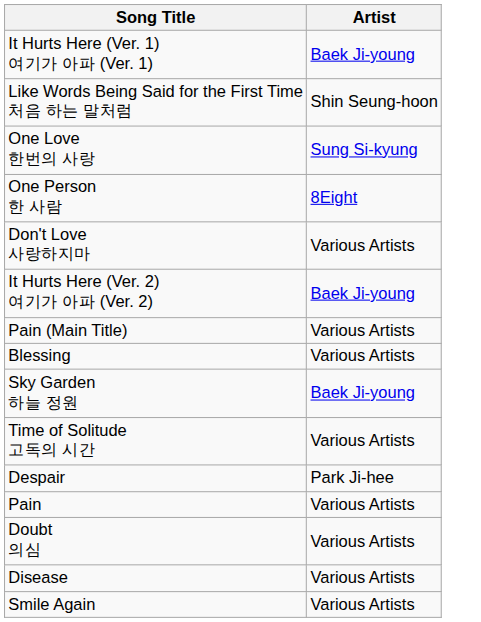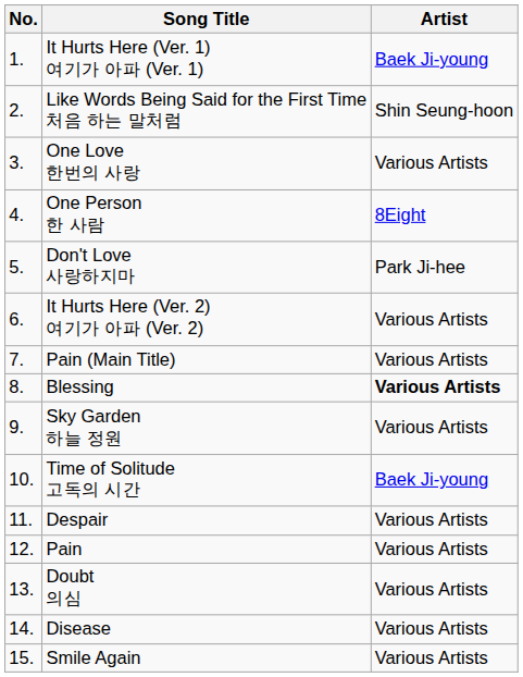+ column: No. | 1. | 2. | 3. | 4. | 5. | 6. | 7. | 8. | 9. | 10. | 11. | 12. | 13. | 14. | 15.
One Love 한번의 사랑 | Artist: Sung Si-kyung -> Various Artists
Don't Love 사랑하지마 | Artist: Various Artists -> Park Ji-hee
It Hurts Here (Ver. 2) 여기가 아파 (Ver. 2) | Artist: Baek Ji-young -> Various Artists
Blessing | Artist: normal -> bold
Sky Garden 하늘 정원 | Artist: Baek Ji-young -> Various Artists
Time of Solitude 고독의 시간 | Artist: Various Artists -> Baek Ji-young
Despair | Artist: Park Ji-hee -> Various Artists
